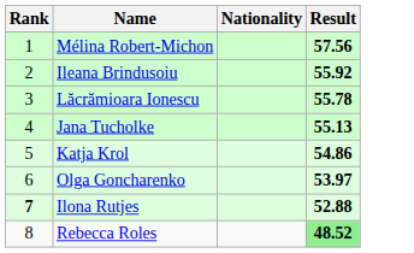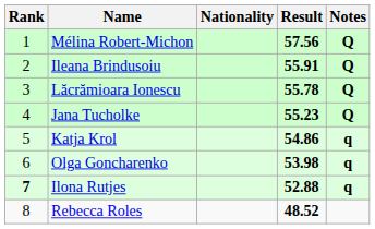+ column: Notes | Q | Q | Q | Q | q | q | q
Ileana Brindusoiu | Result: 55.92 -> 55.91
Jana Tucholke | Result: 55.13 -> 55.23
Olga Goncharenko | Result: 53.97 -> 53.98
Rebecca Roles | Result: lightgreen background -> no background
